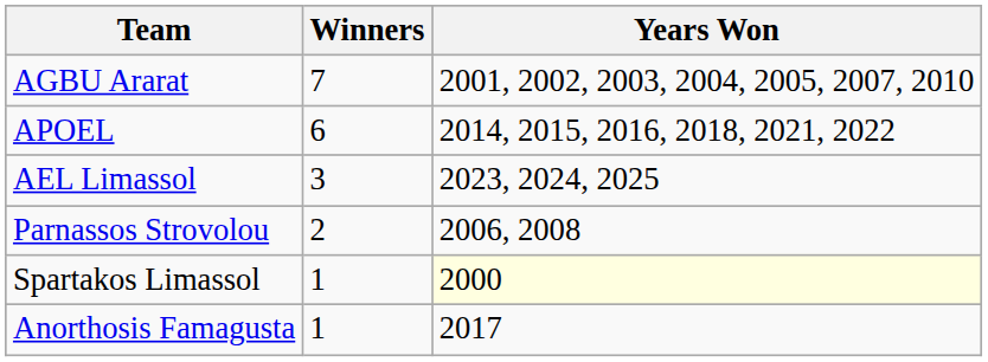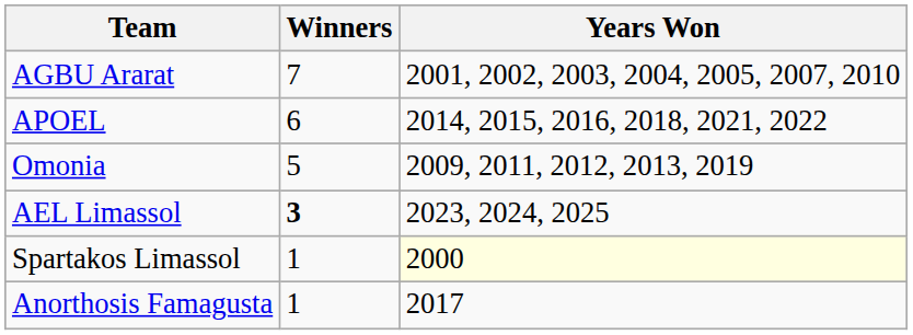+ row: Omonia | 5 | 2009, 2011, 2012, 2013, 2019
AEL Limassol | Winners: normal -> bold
- row: Parnassos Strovolou | 2 | 2006, 2008
